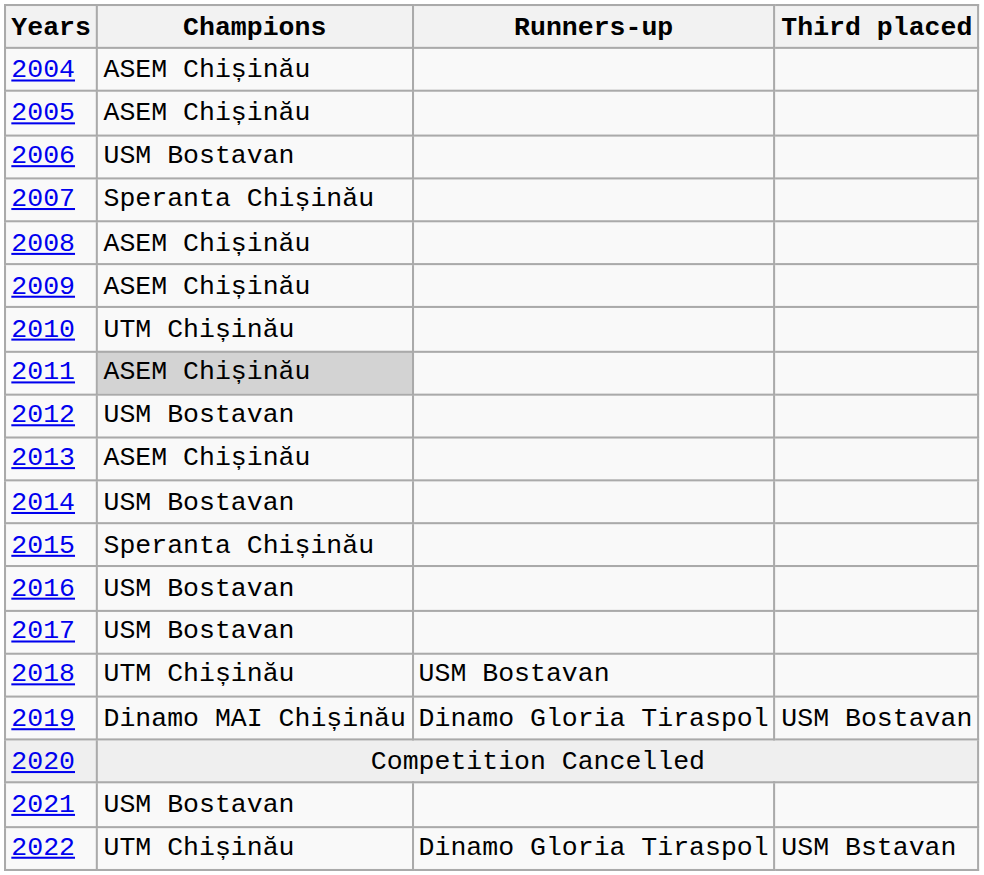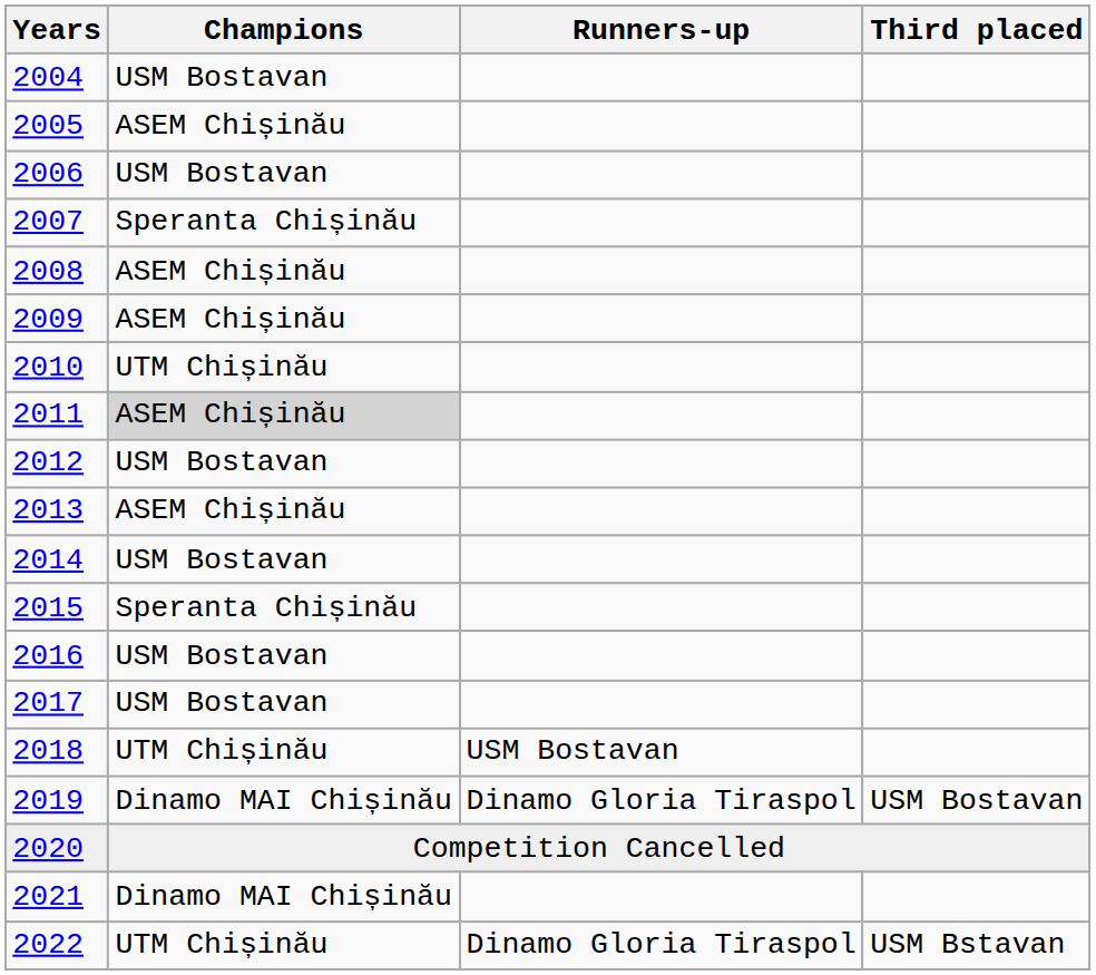2004 | Champions: ASEM Chișinău -> USM Bostavan
2021 | Champions: USM Bostavan -> Dinamo MAI Chișinău
